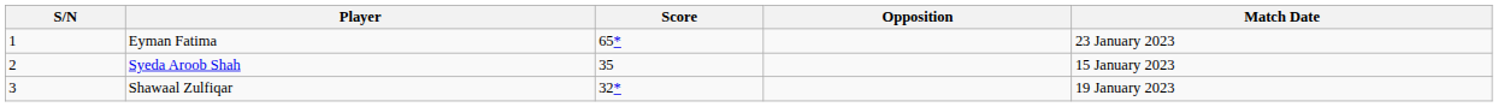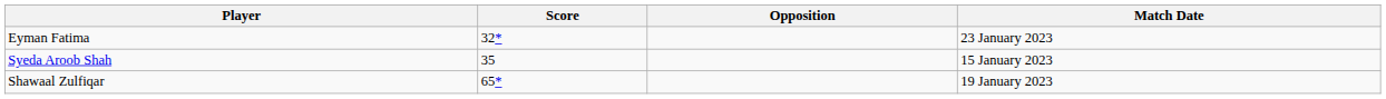- column: S/N | 1 | 2 | 3
Eyman Fatima | Score: 65* -> 32*
Shawaal Zulfiqar | Score: 32* -> 65*
